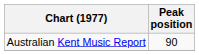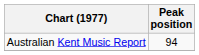Australian Kent Music Report | Peak position: 90 -> 94
